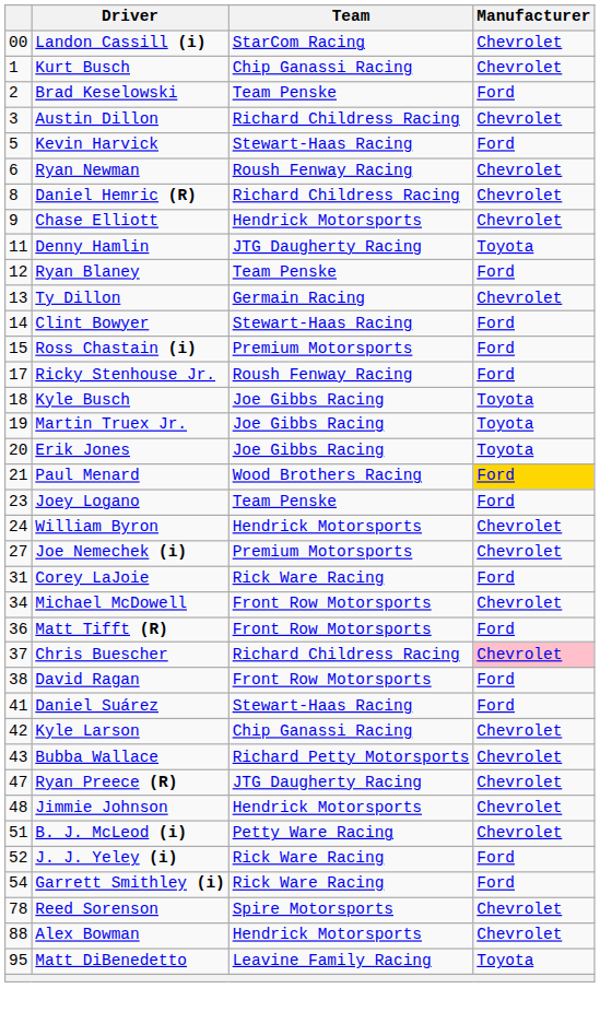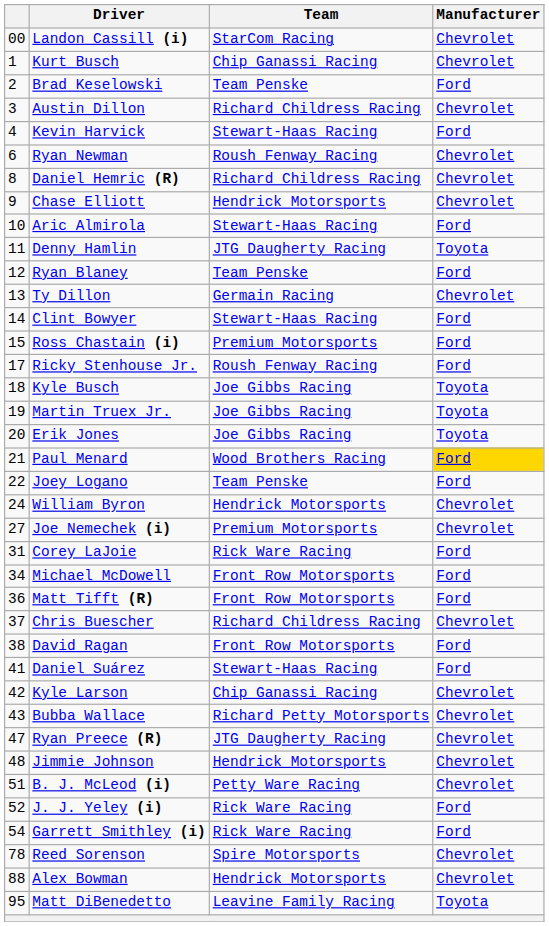Kevin Harvick | column 1: 5 -> 4
+ row: 10 | Aric Almirola | Stewart-Haas Racing | Ford
Joey Logano | column 1: 23 -> 22
Michael McDowell | Manufacturer: Chevrolet -> Ford
Chris Buescher | Manufacturer: pink background -> no background
